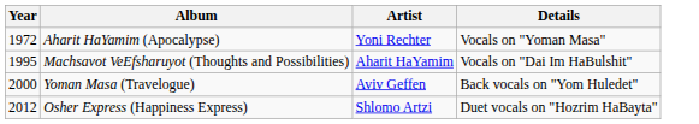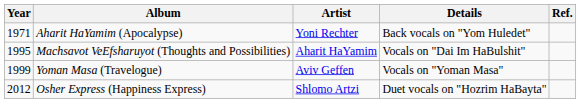+ column: Ref.
Aharit HaYamim (Apocalypse) | Year: 1972 -> 1971
Aharit HaYamim (Apocalypse) | Details: Vocals on "Yoman Masa" -> Back vocals on "Yom Huledet"
Yoman Masa (Travelogue) | Year: 2000 -> 1999
Yoman Masa (Travelogue) | Details: Back vocals on "Yom Huledet" -> Vocals on "Yoman Masa"
